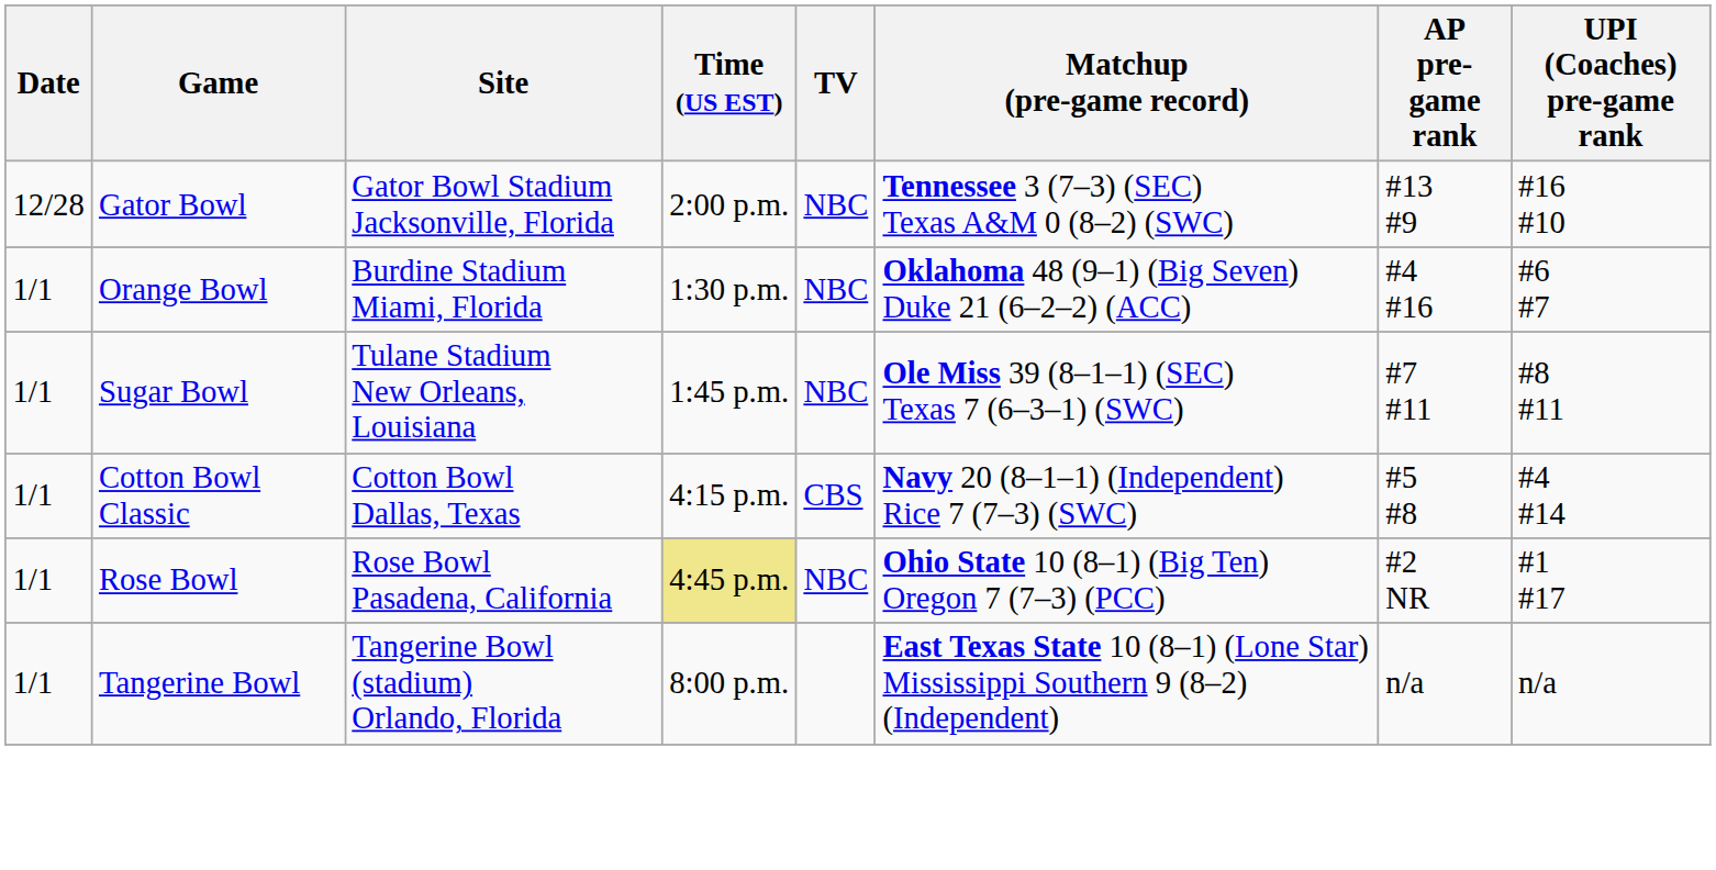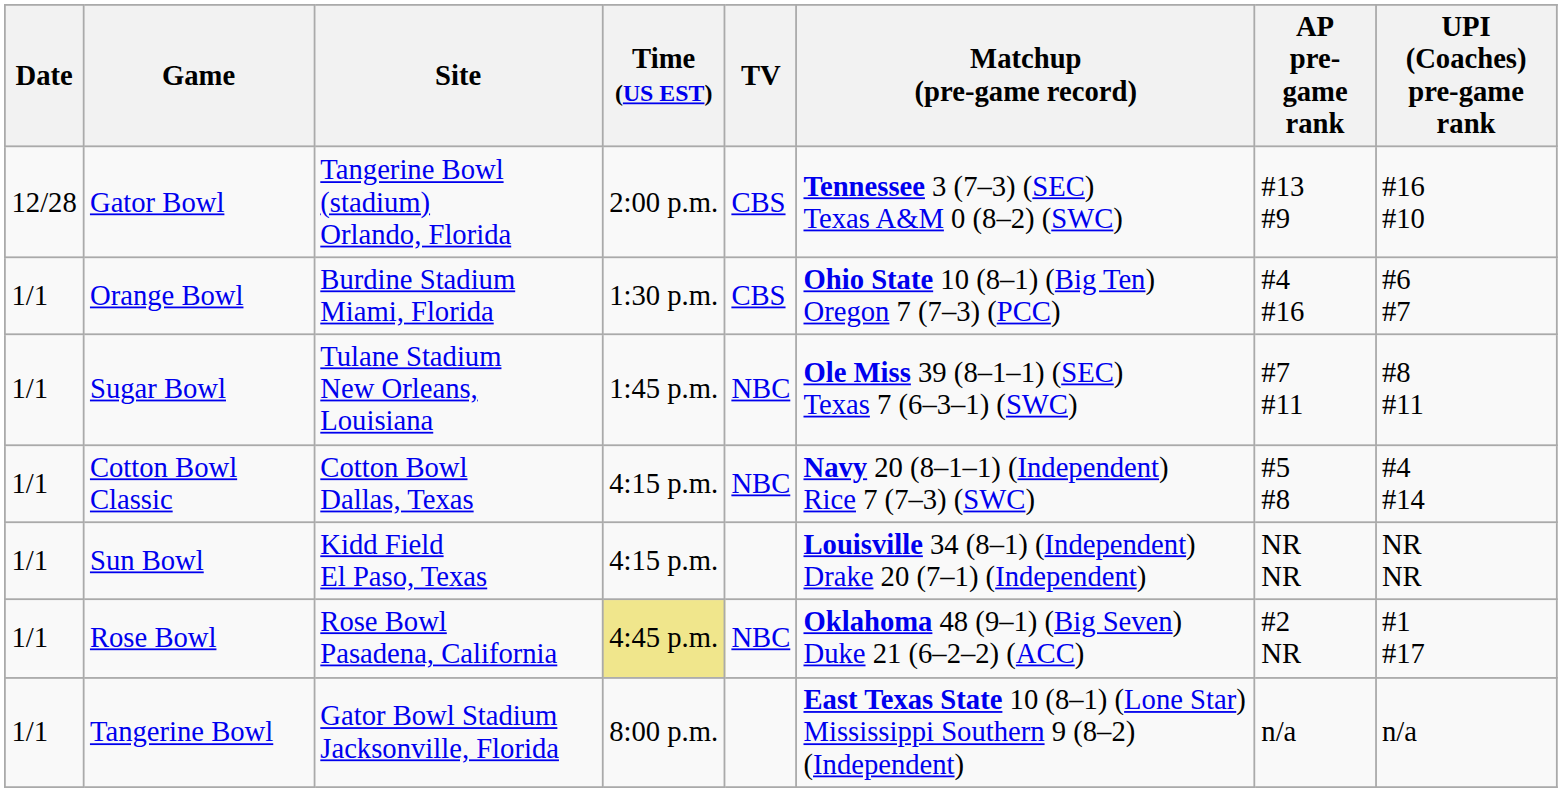Gator Bowl | Site: Gator Bowl Stadium Jacksonville, Florida -> Tangerine Bowl (stadium) Orlando, Florida
Gator Bowl | TV: NBC -> CBS
Orange Bowl | TV: NBC -> CBS
Orange Bowl | Matchup (pre-game record): Oklahoma 48 (9–1) (Big Seven) Duke 21 (6–2–2) (ACC) -> Ohio State 10 (8–1) (Big Ten) Oregon 7 (7–3) (PCC)
Cotton Bowl Classic | TV: CBS -> NBC
+ row: 1/1 | Sun Bowl | Kidd Field El Paso, Texas | 4:15 p.m. | Louisville 34 (8–1) (Independent) Drake 20 (7–1) (Independent) | NR NR | NR NR
Rose Bowl | Matchup (pre-game record): Ohio State 10 (8–1) (Big Ten) Oregon 7 (7–3) (PCC) -> Oklahoma 48 (9–1) (Big Seven) Duke 21 (6–2–2) (ACC)
Tangerine Bowl | Site: Tangerine Bowl (stadium) Orlando, Florida -> Gator Bowl Stadium Jacksonville, Florida
